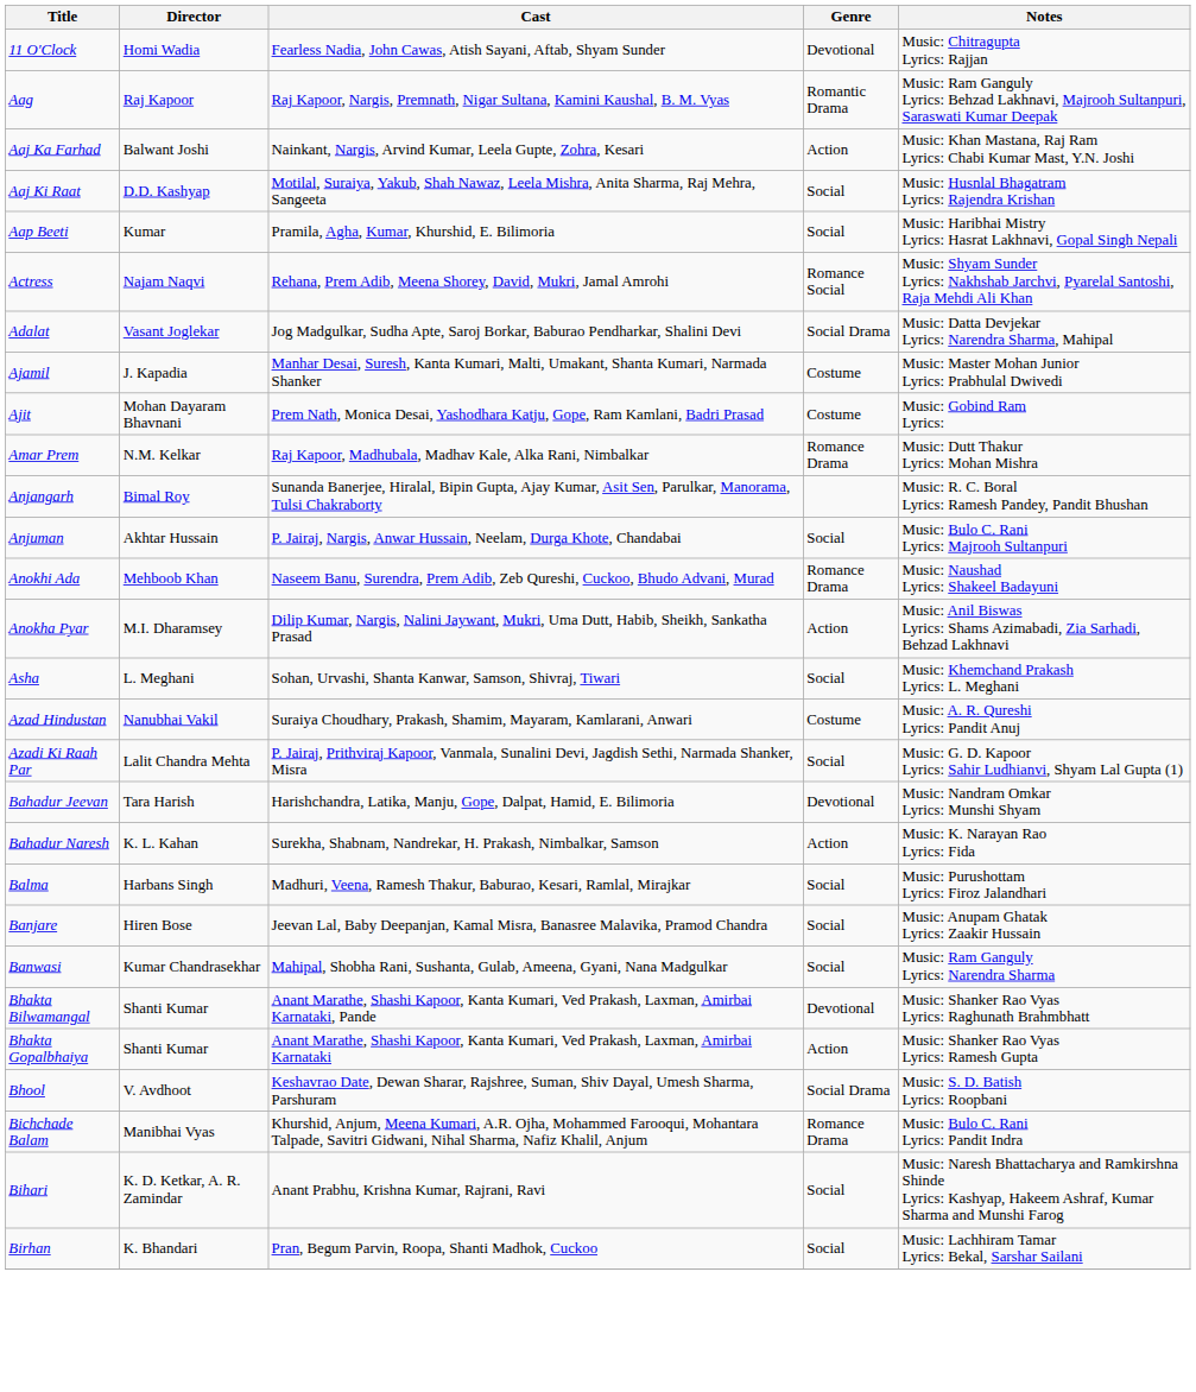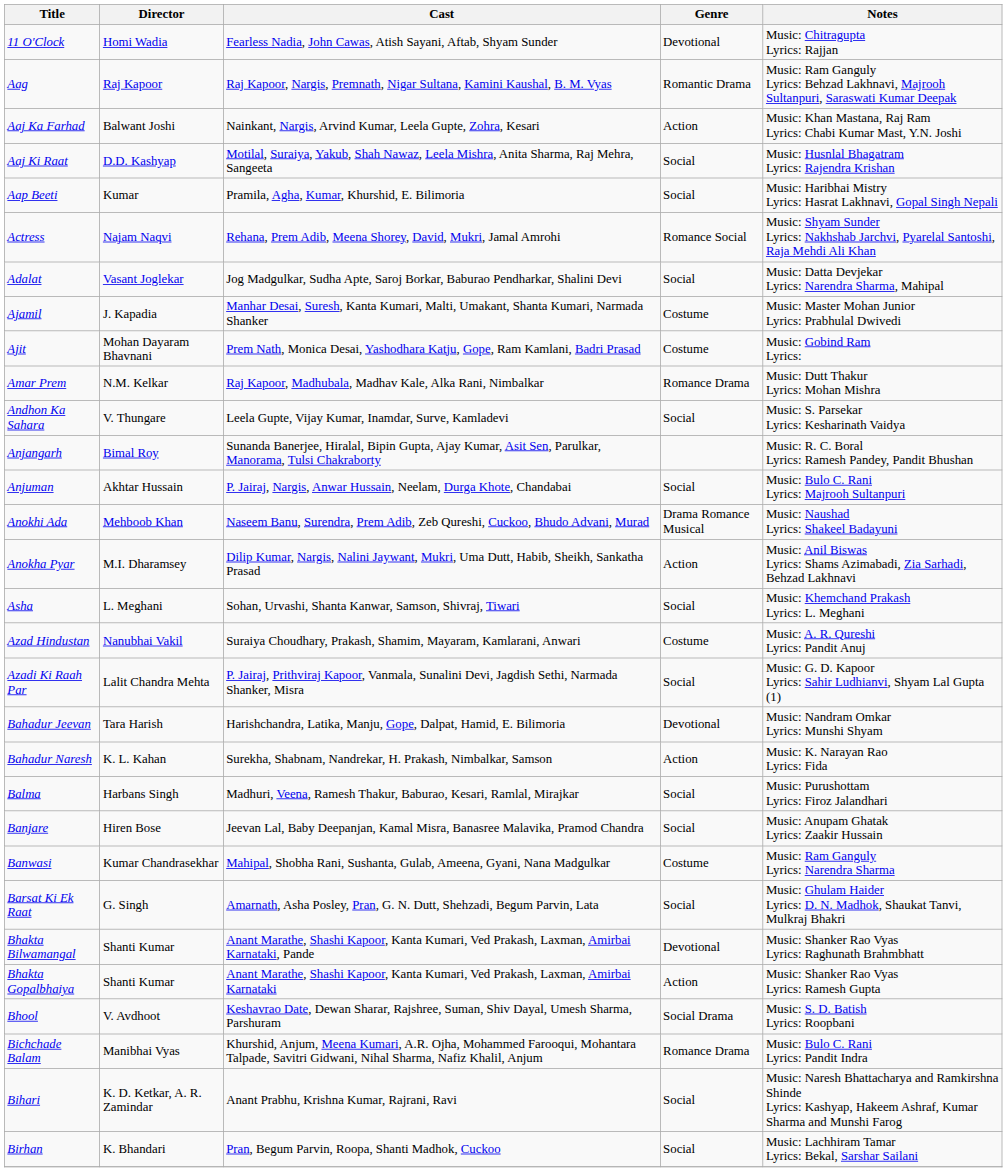Adalat | Genre: Social Drama -> Social
+ row: Andhon Ka Sahara | V. Thungare | Leela Gupte, Vijay Kumar, Inamdar, Surve, Kamladevi | Social | Music: S. Parsekar Lyrics: Kesharinath Vaidya
Anokhi Ada | Genre: Romance Drama -> Drama Romance Musical
Banwasi | Genre: Social -> Costume
+ row: Barsat Ki Ek Raat | G. Singh | Amarnath, Asha Posley, Pran, G. N. Dutt, Shehzadi, Begum Parvin, Lata | Social | Music: Ghulam Haider Lyrics: D. N. Madhok, Shaukat Tanvi, Mulkraj Bhakri
